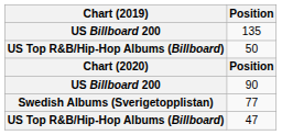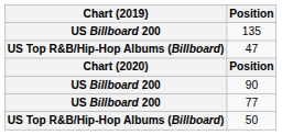rows swapped: 50 <-> 47
77 | Chart (2019): Swedish Albums (Sverigetopplistan) -> US Billboard 200
